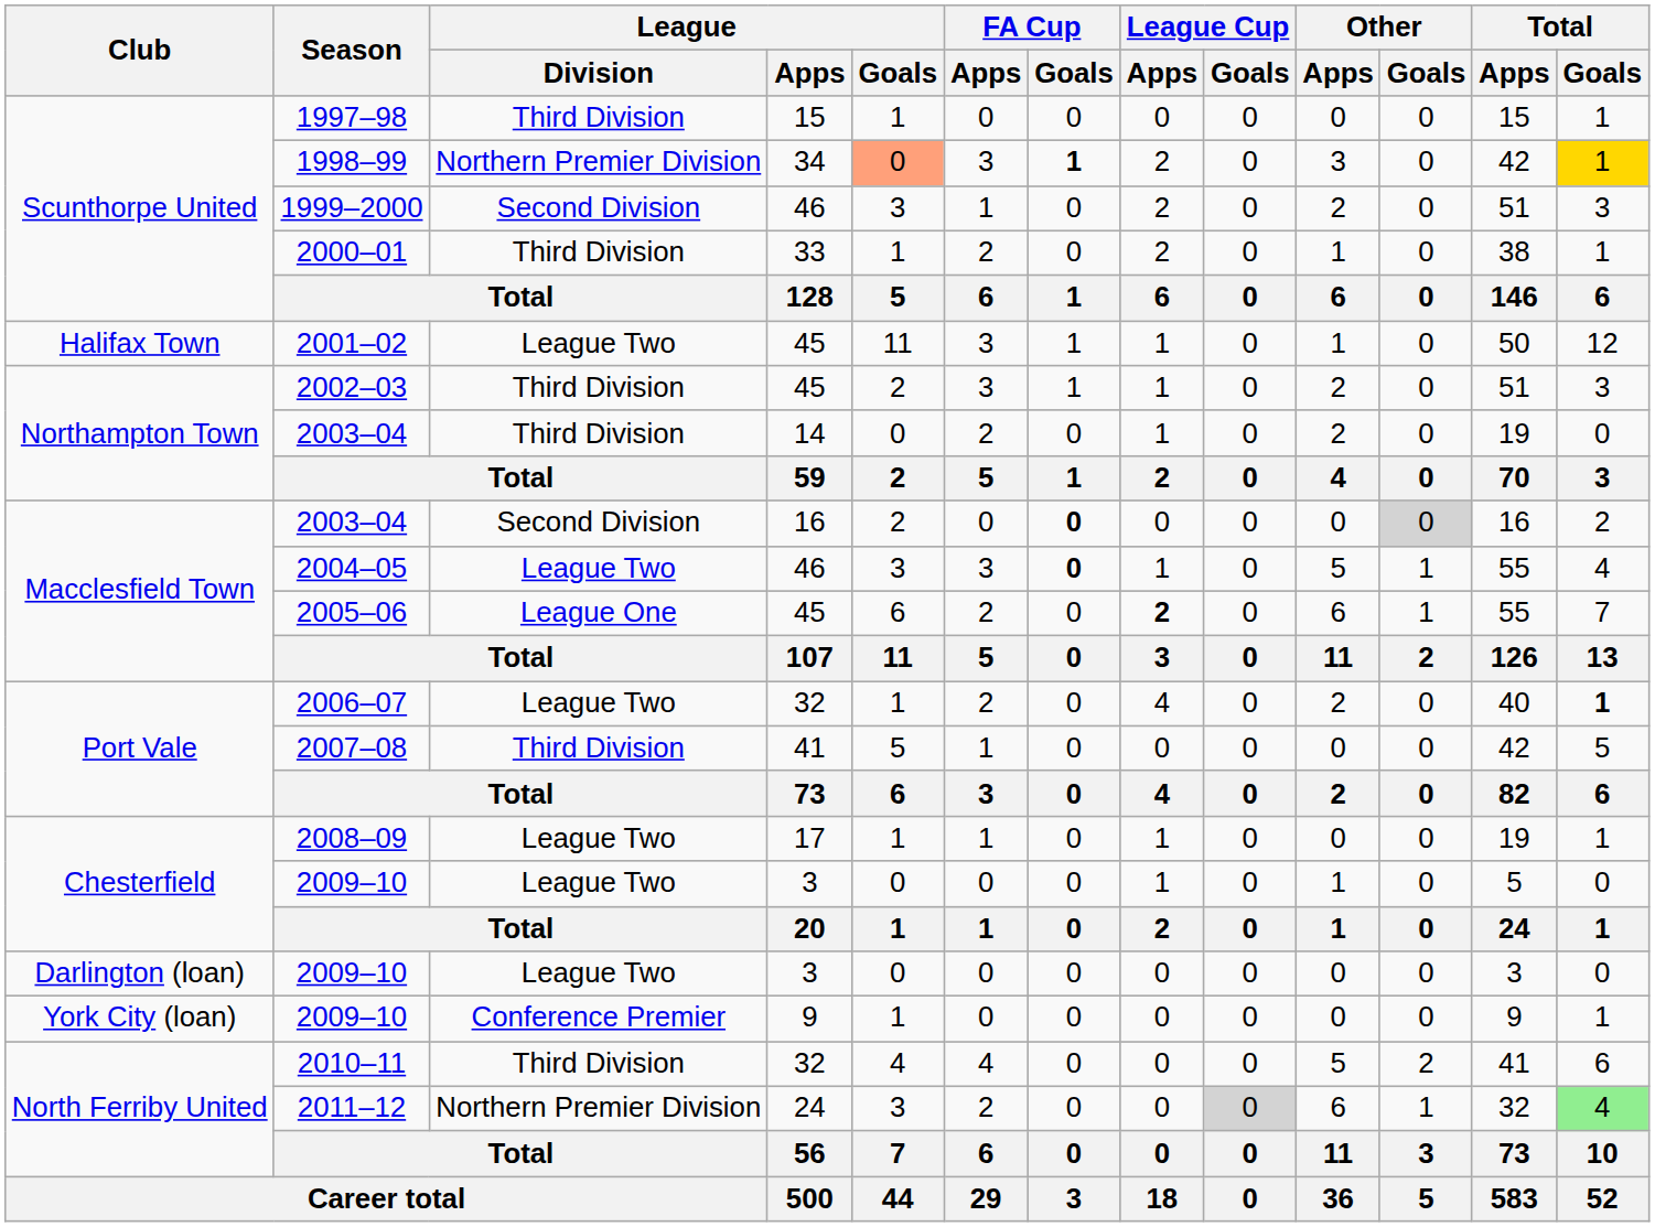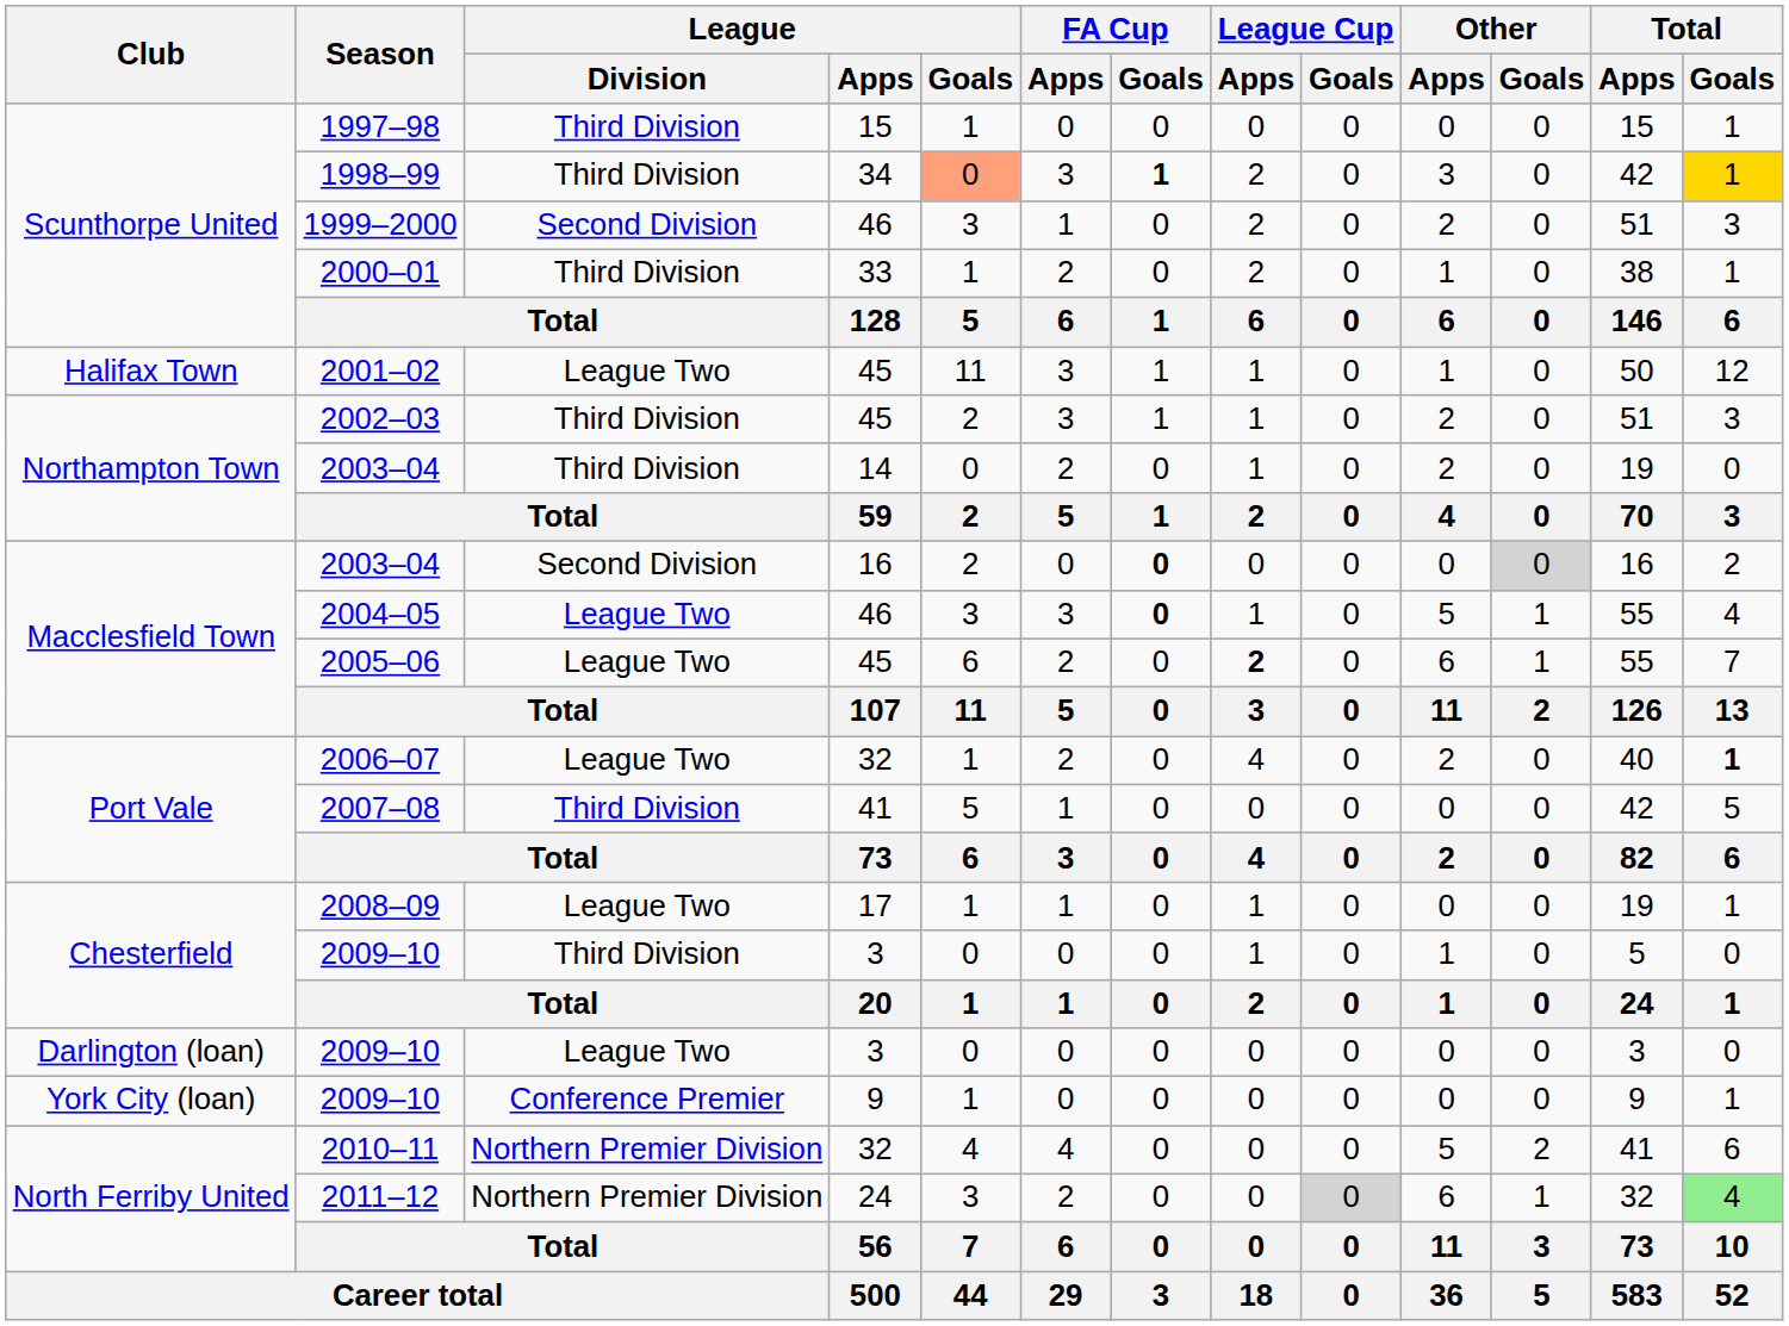1998–99 | League / Division: Northern Premier Division -> Third Division
2005–06 | League / Division: League One -> League Two
Chesterfield / 2009–10 | League / Division: League Two -> Third Division
2010–11 | League / Division: Third Division -> Northern Premier Division
